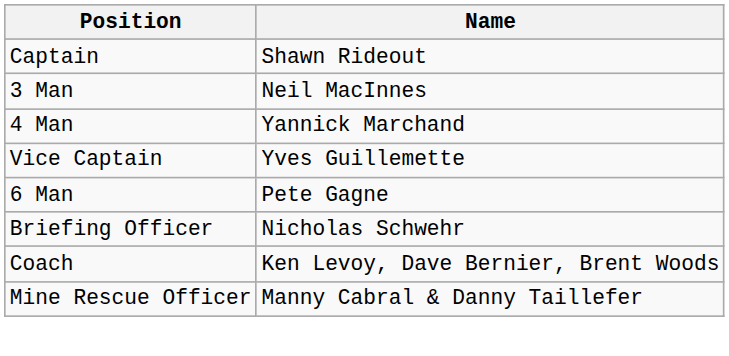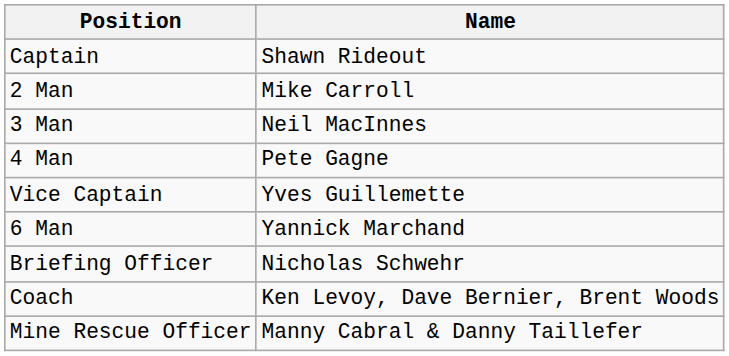+ row: 2 Man | Mike Carroll
4 Man | Name: Yannick Marchand -> Pete Gagne
6 Man | Name: Pete Gagne -> Yannick Marchand
